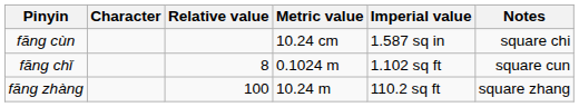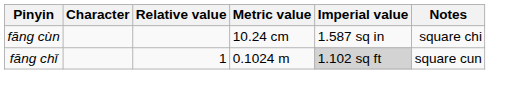fāng chǐ | Relative value: 8 -> 1
fāng chǐ | Imperial value: no background -> lightgrey background
- row: fāng zhàng | 100 | 10.24 m | 110.2 sq ft | square zhang
